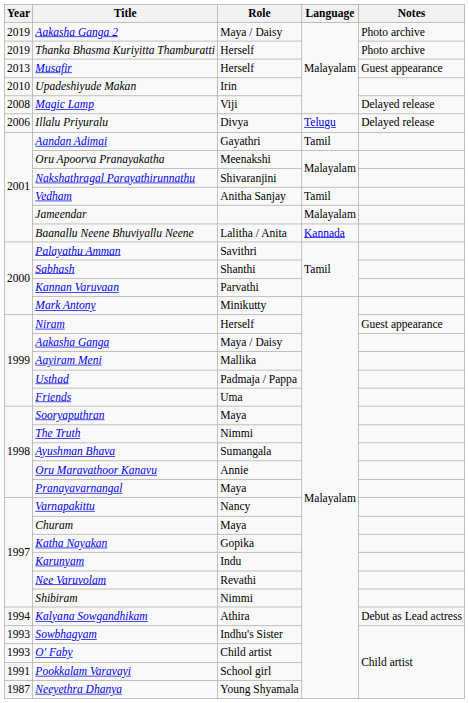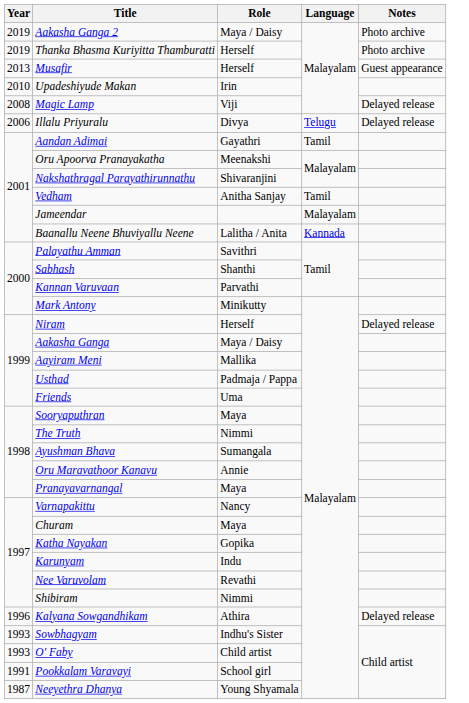Niram | Notes: Guest appearance -> Delayed release
Kalyana Sowgandhikam | Year: 1994 -> 1996
Kalyana Sowgandhikam | Notes: Debut as Lead actress -> Delayed release
